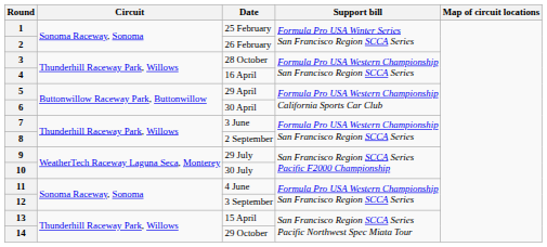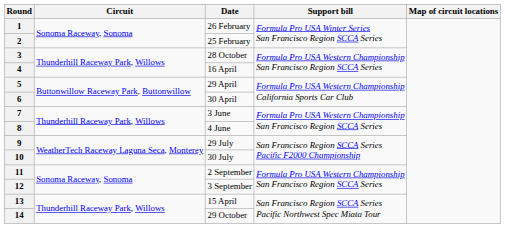1 | Date: 25 February -> 26 February
2 | Date: 26 February -> 25 February
8 | Date: 2 September -> 4 June
11 | Date: 4 June -> 2 September
